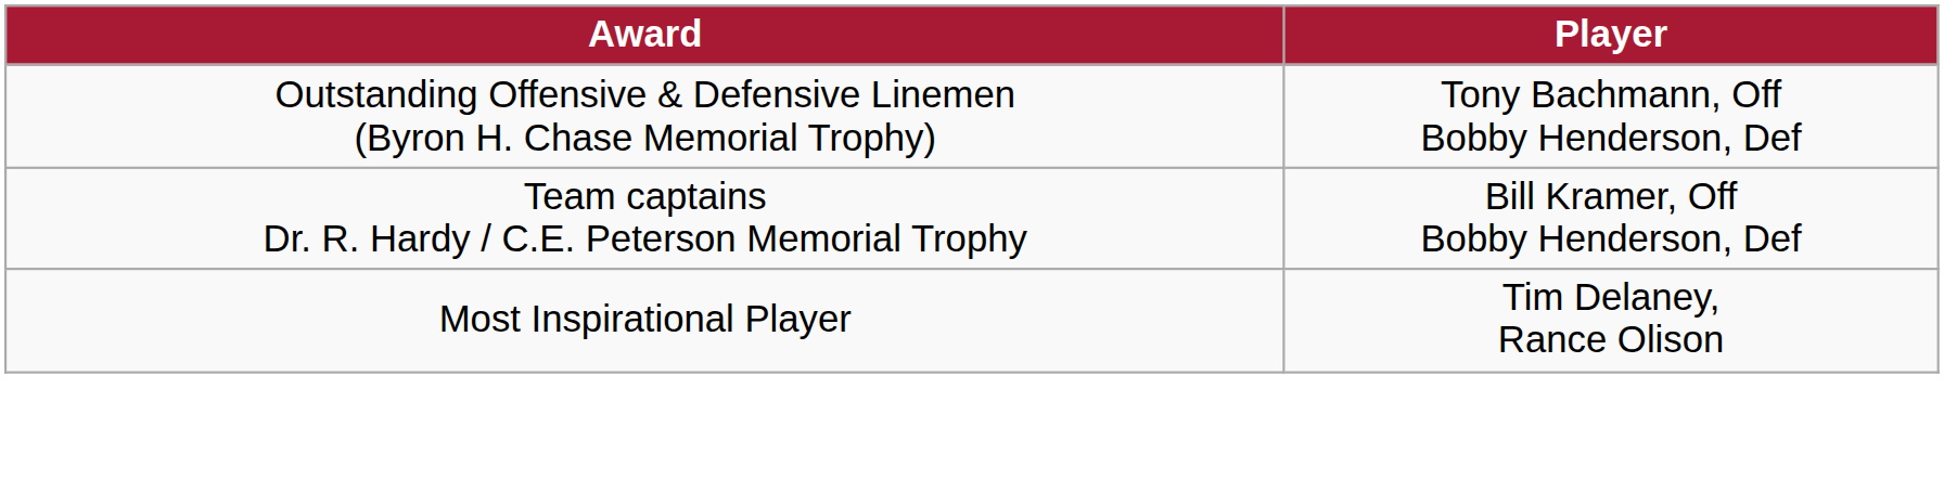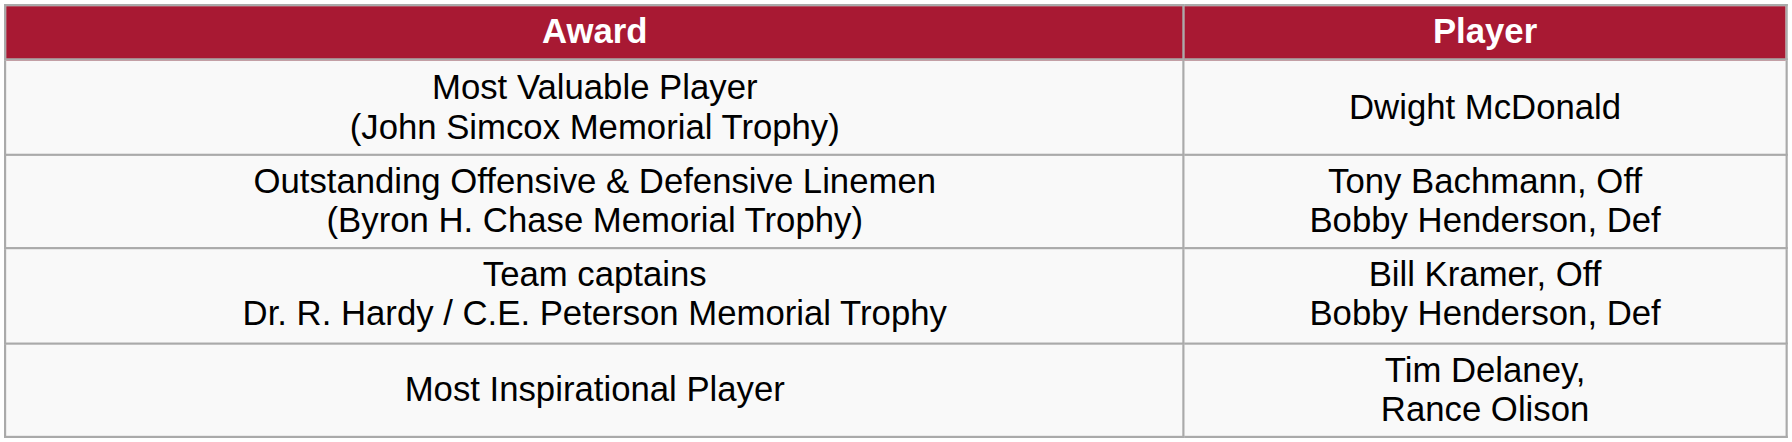+ row: Most Valuable Player (John Simcox Memorial Trophy) | Dwight McDonald
